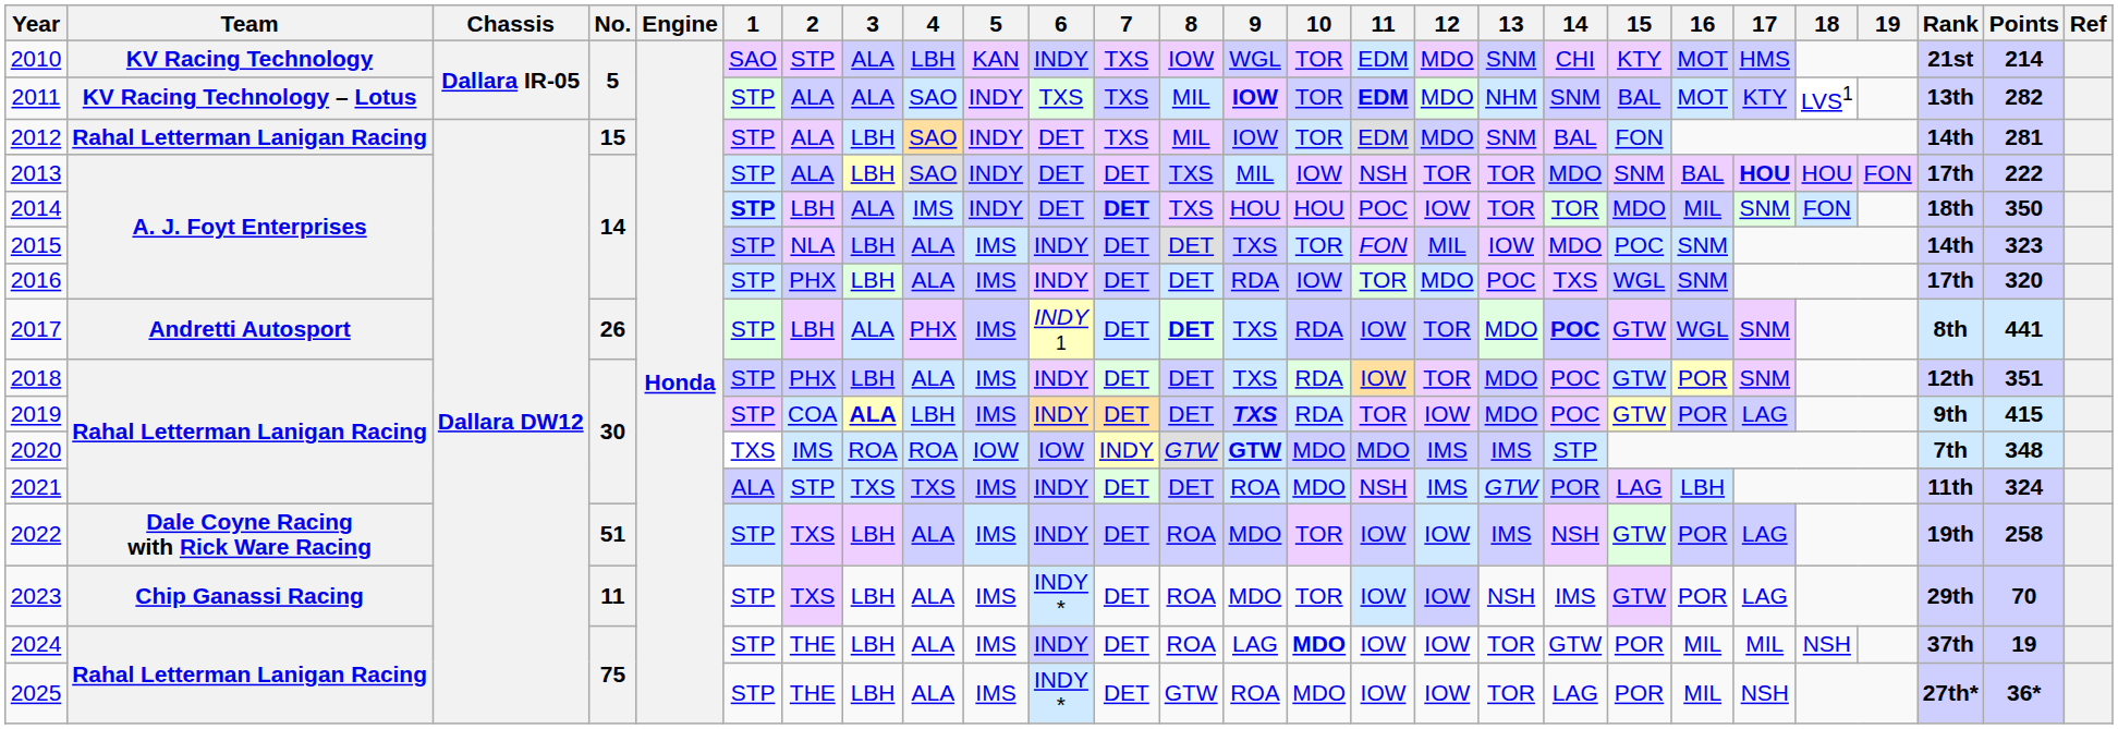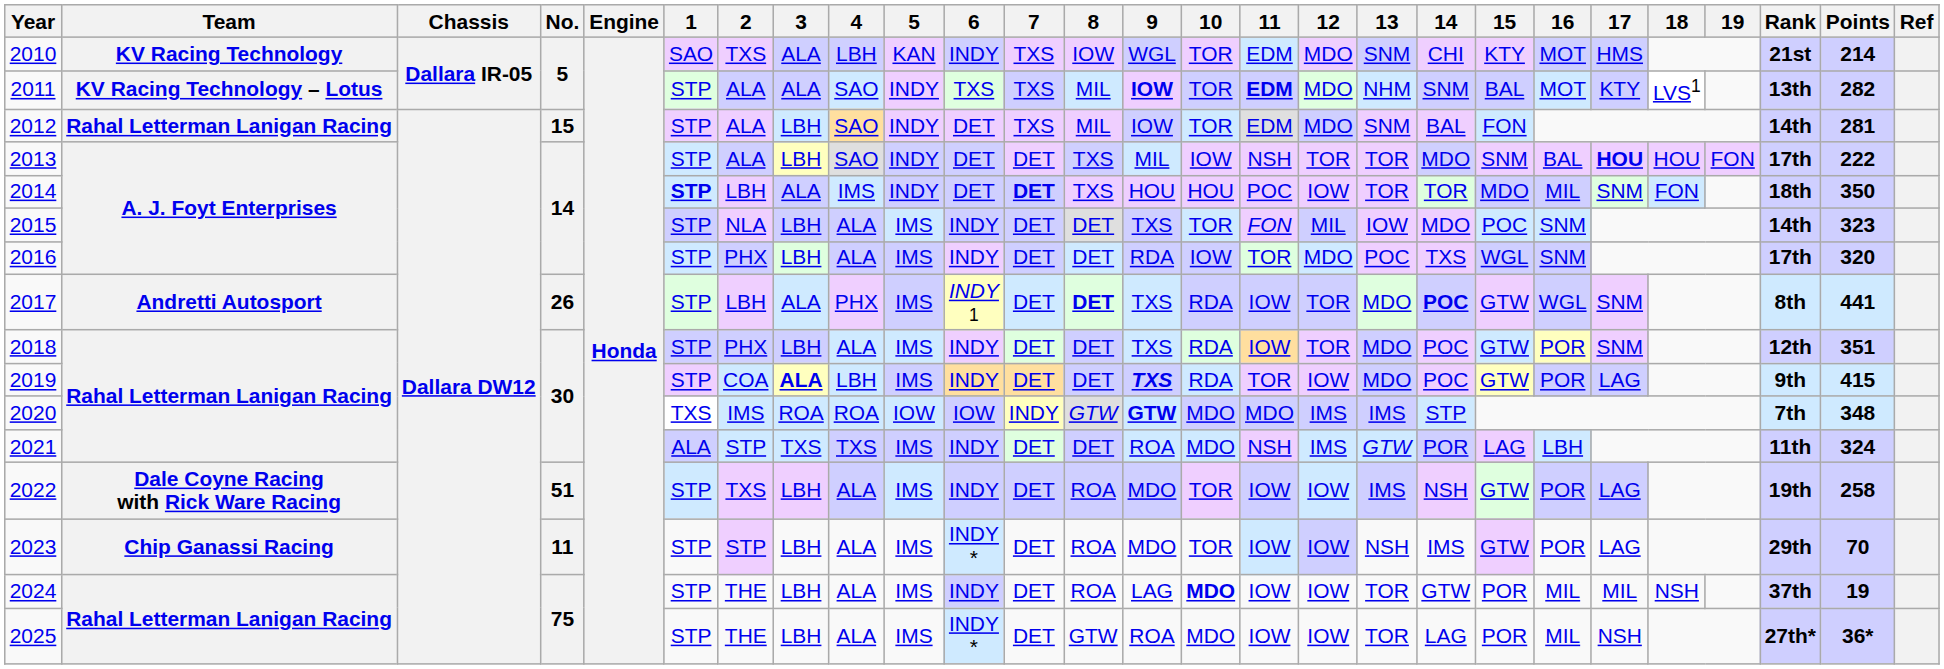2010 | 2: STP -> TXS
2023 | 2: TXS -> STP
